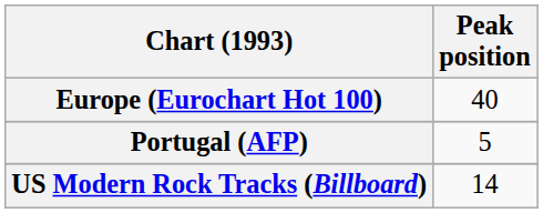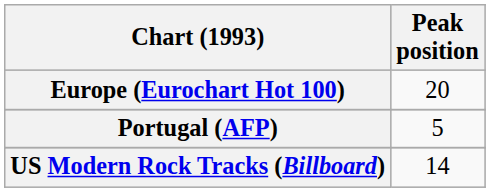Europe (Eurochart Hot 100) | Peak position: 40 -> 20
